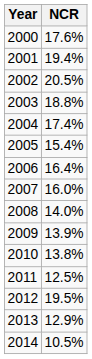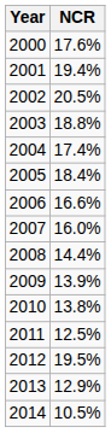2005 | NCR: 15.4% -> 18.4%
2006 | NCR: 16.4% -> 16.6%
2008 | NCR: 14.0% -> 14.4%
